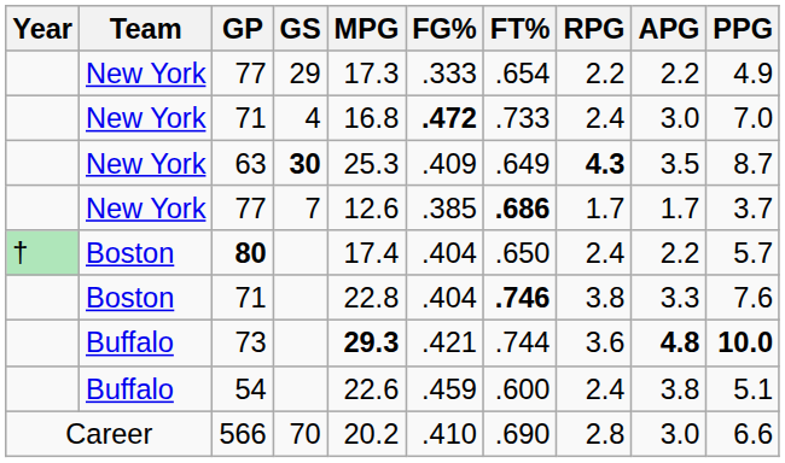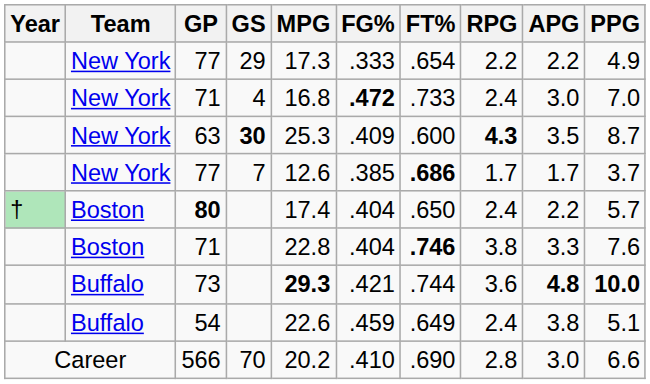63 | FT%: .649 -> .600
54 | FT%: .600 -> .649
